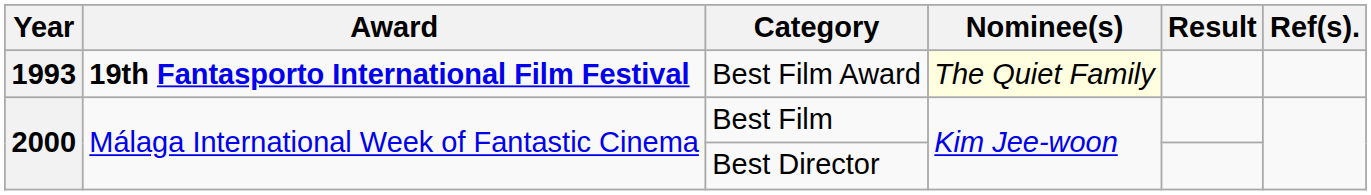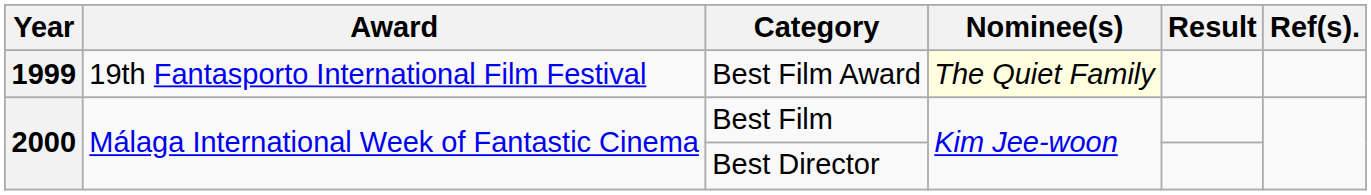Best Film Award | Year: 1993 -> 1999
Best Film Award | Award: bold -> normal
